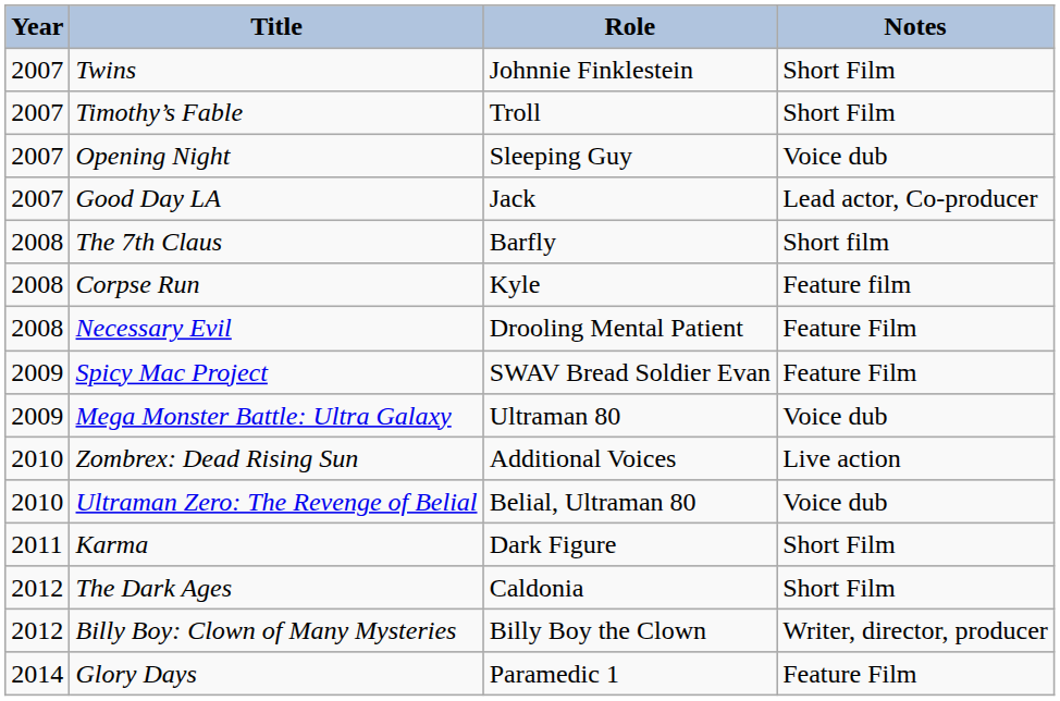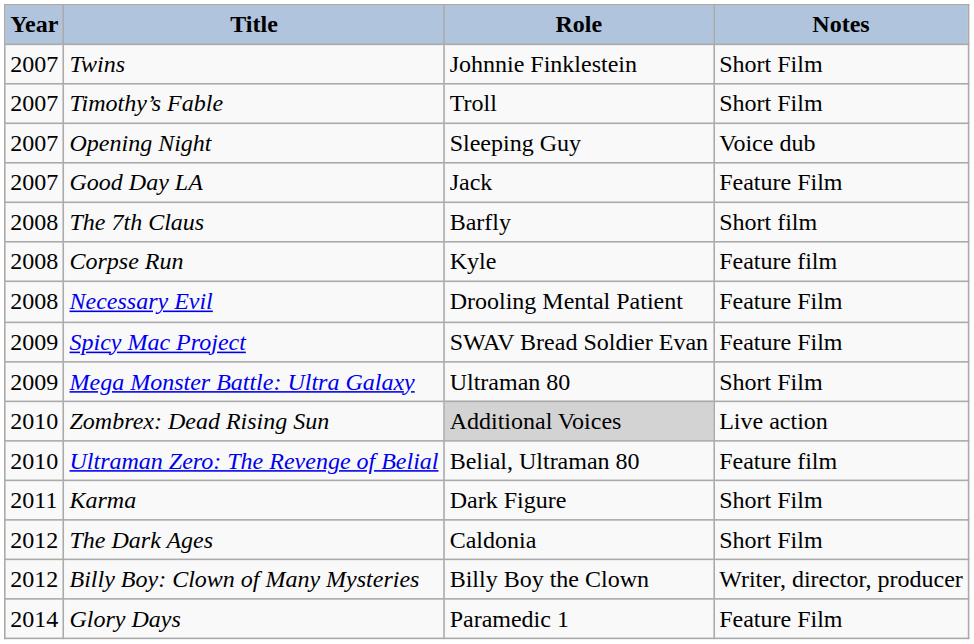Good Day LA | Notes: Lead actor, Co-producer -> Feature Film
Mega Monster Battle: Ultra Galaxy | Notes: Voice dub -> Short Film
Zombrex: Dead Rising Sun | Role: no background -> lightgrey background
Ultraman Zero: The Revenge of Belial | Notes: Voice dub -> Feature film
